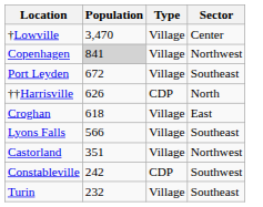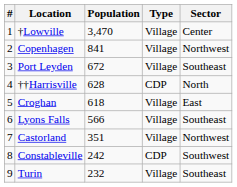+ column: # | 1 | 2 | 3 | 4 | 5 | 6 | 7 | 8 | 9
Copenhagen | Population: lightgrey background -> no background
††Harrisville | Population: 626 -> 628
